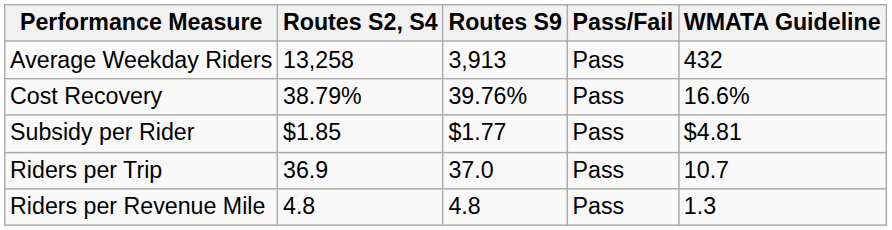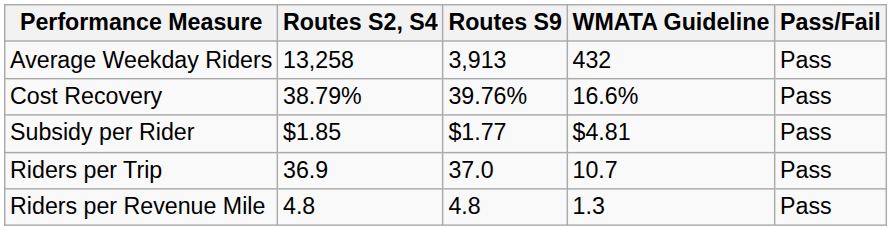columns swapped: WMATA Guideline <-> Pass/Fail
